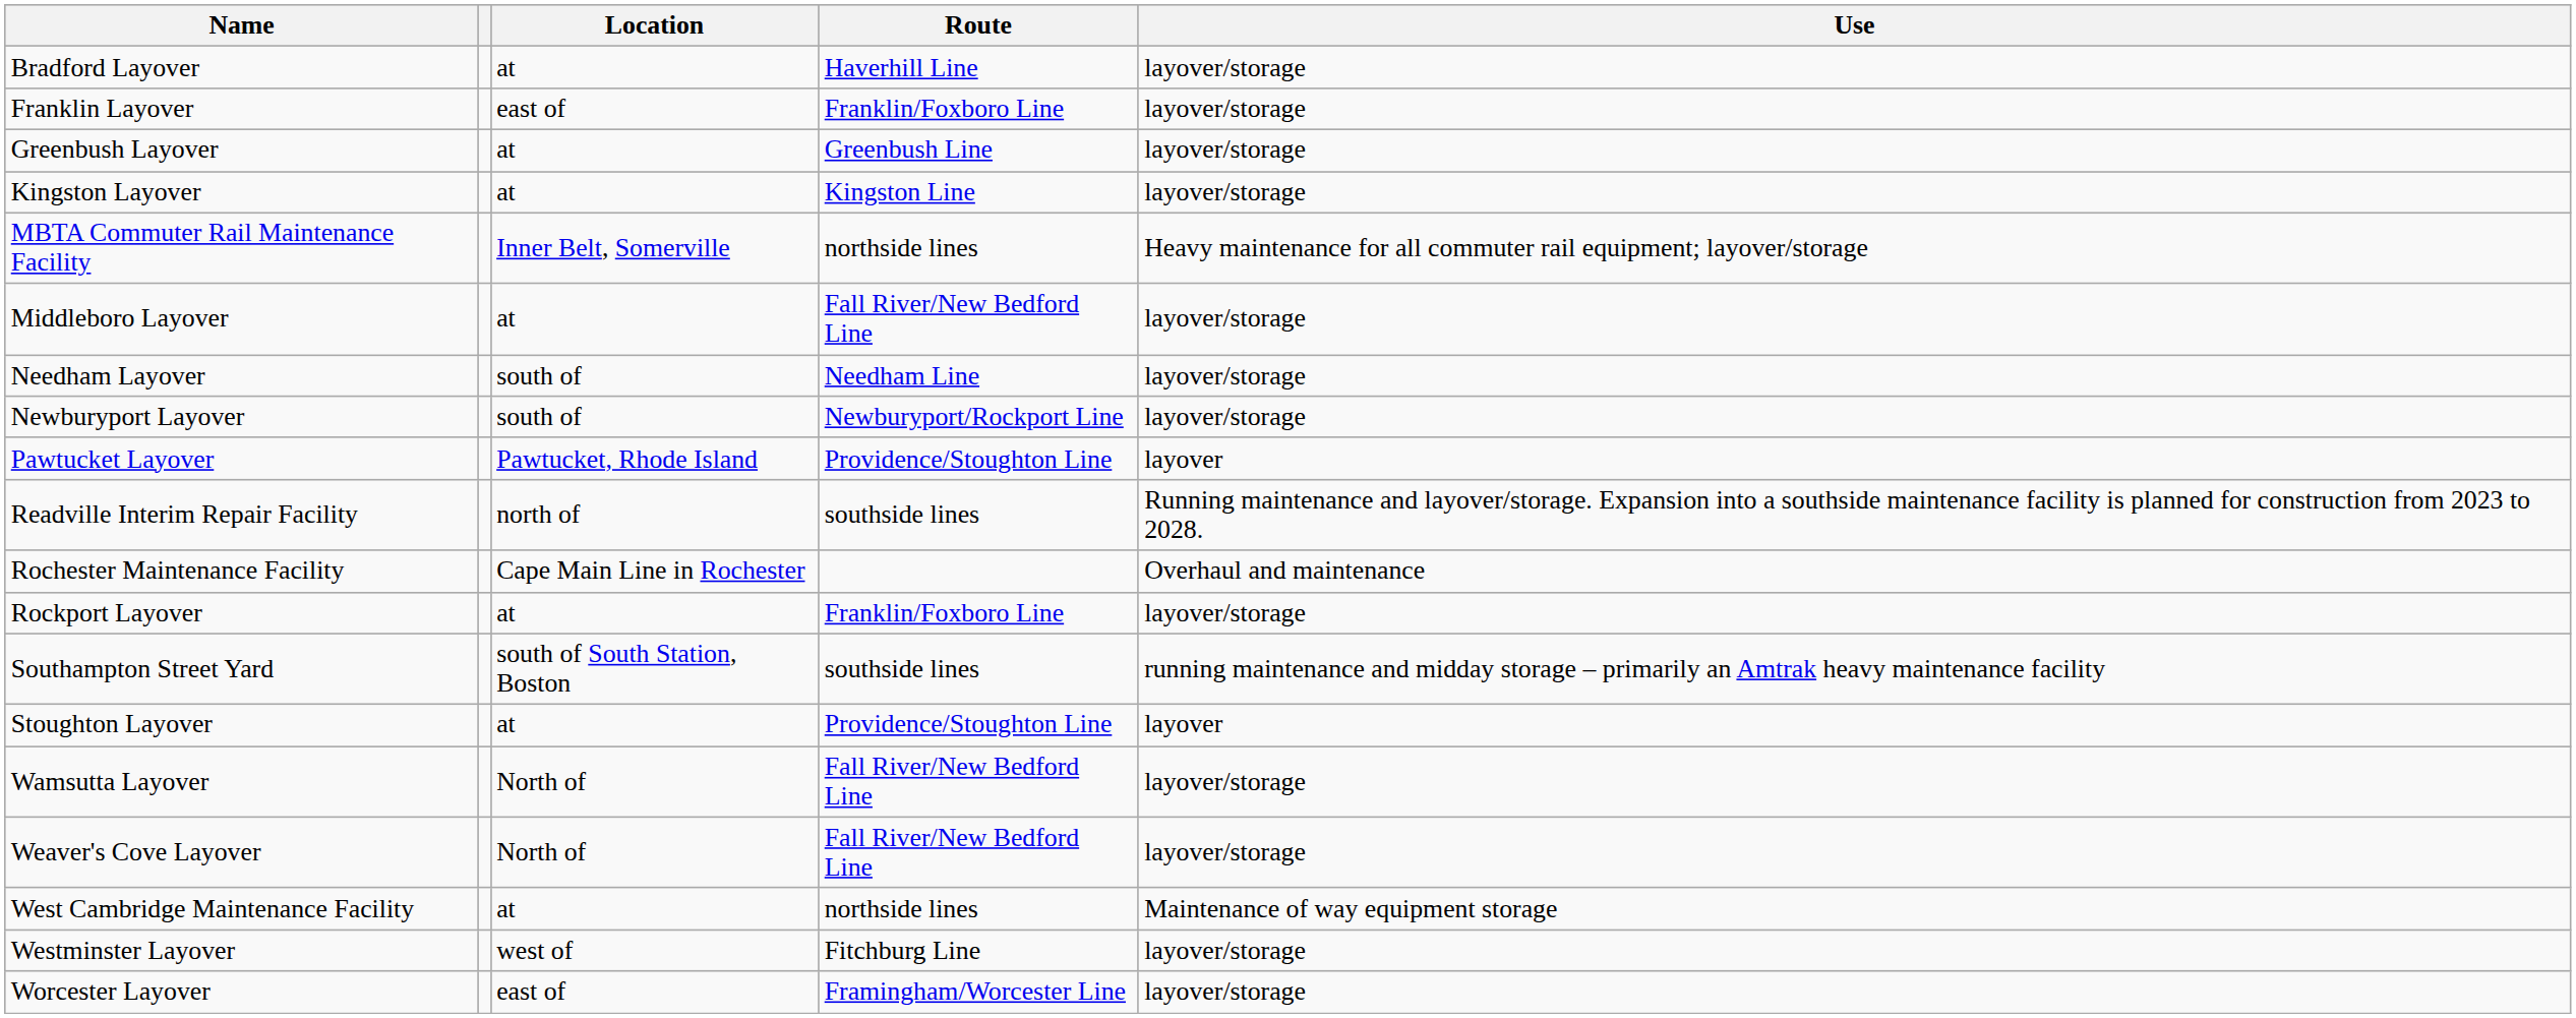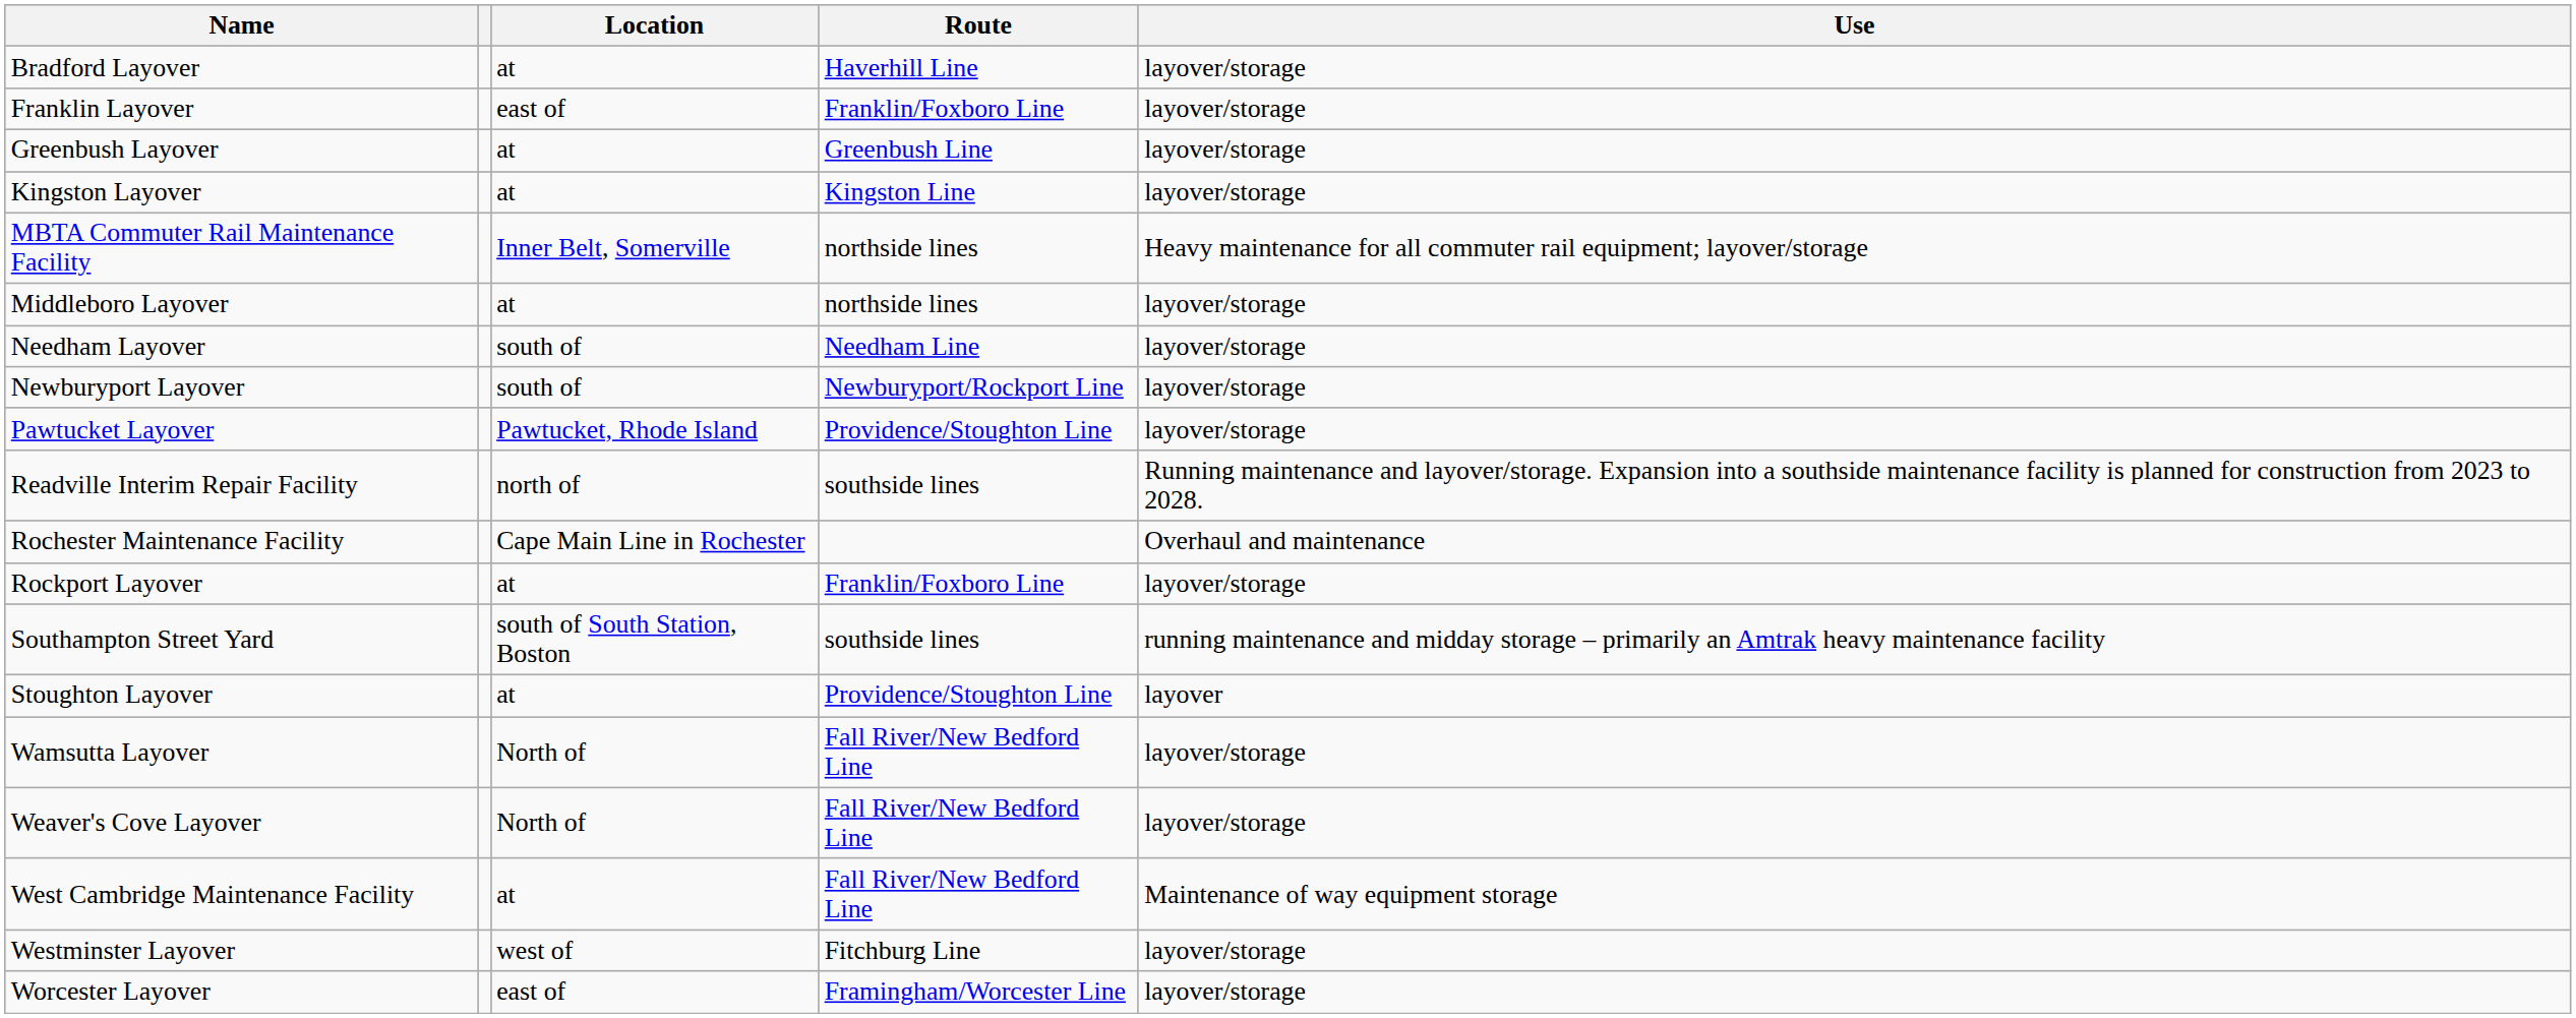Middleboro Layover | Route: Fall River/New Bedford Line -> northside lines
Pawtucket Layover | Use: layover -> layover/storage
West Cambridge Maintenance Facility | Route: northside lines -> Fall River/New Bedford Line
